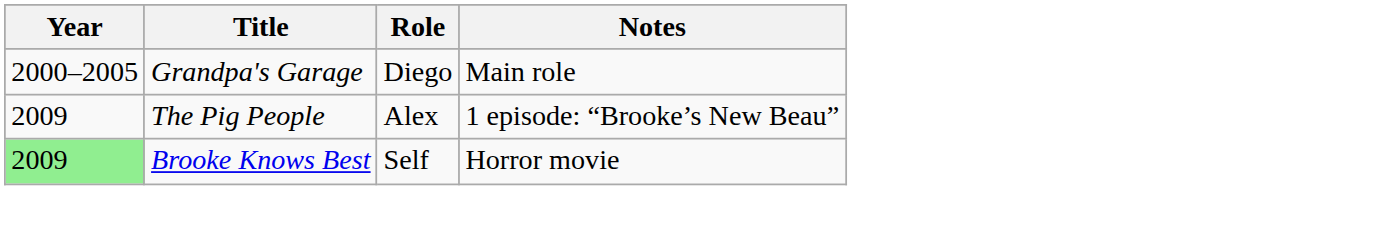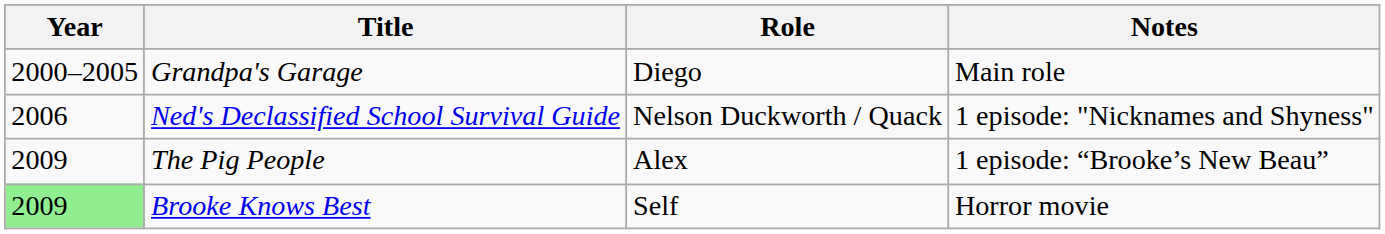+ row: 2006 | Ned's Declassified School Survival Guide | Nelson Duckworth / Quack | 1 episode: "Nicknames and Shyness"
